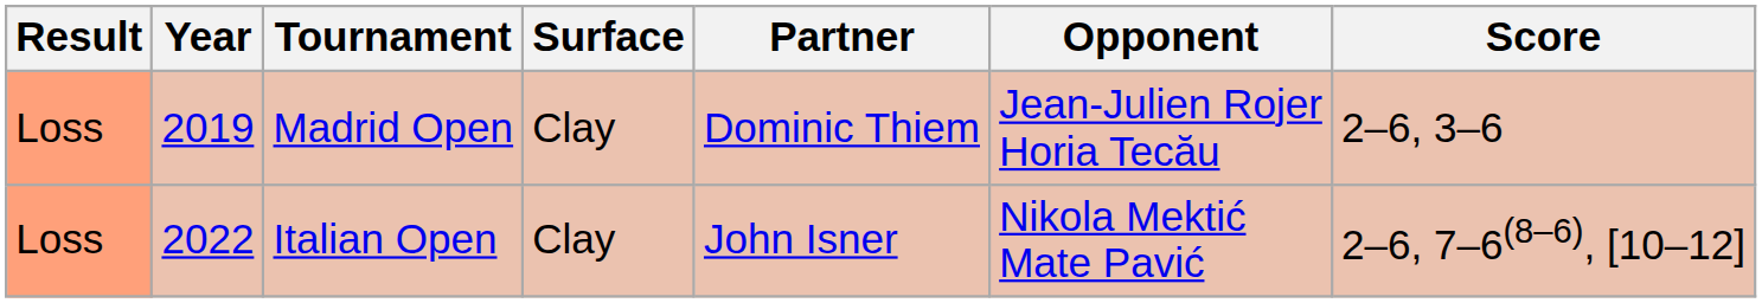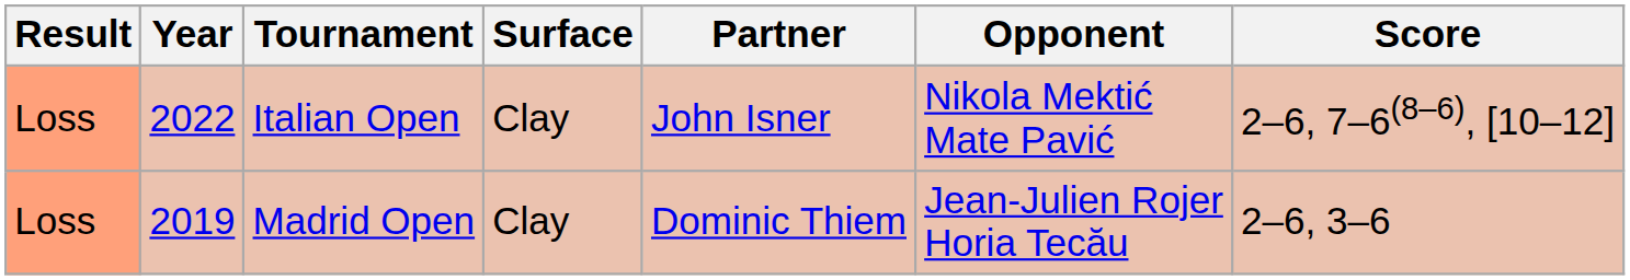rows swapped: Madrid Open <-> Italian Open
